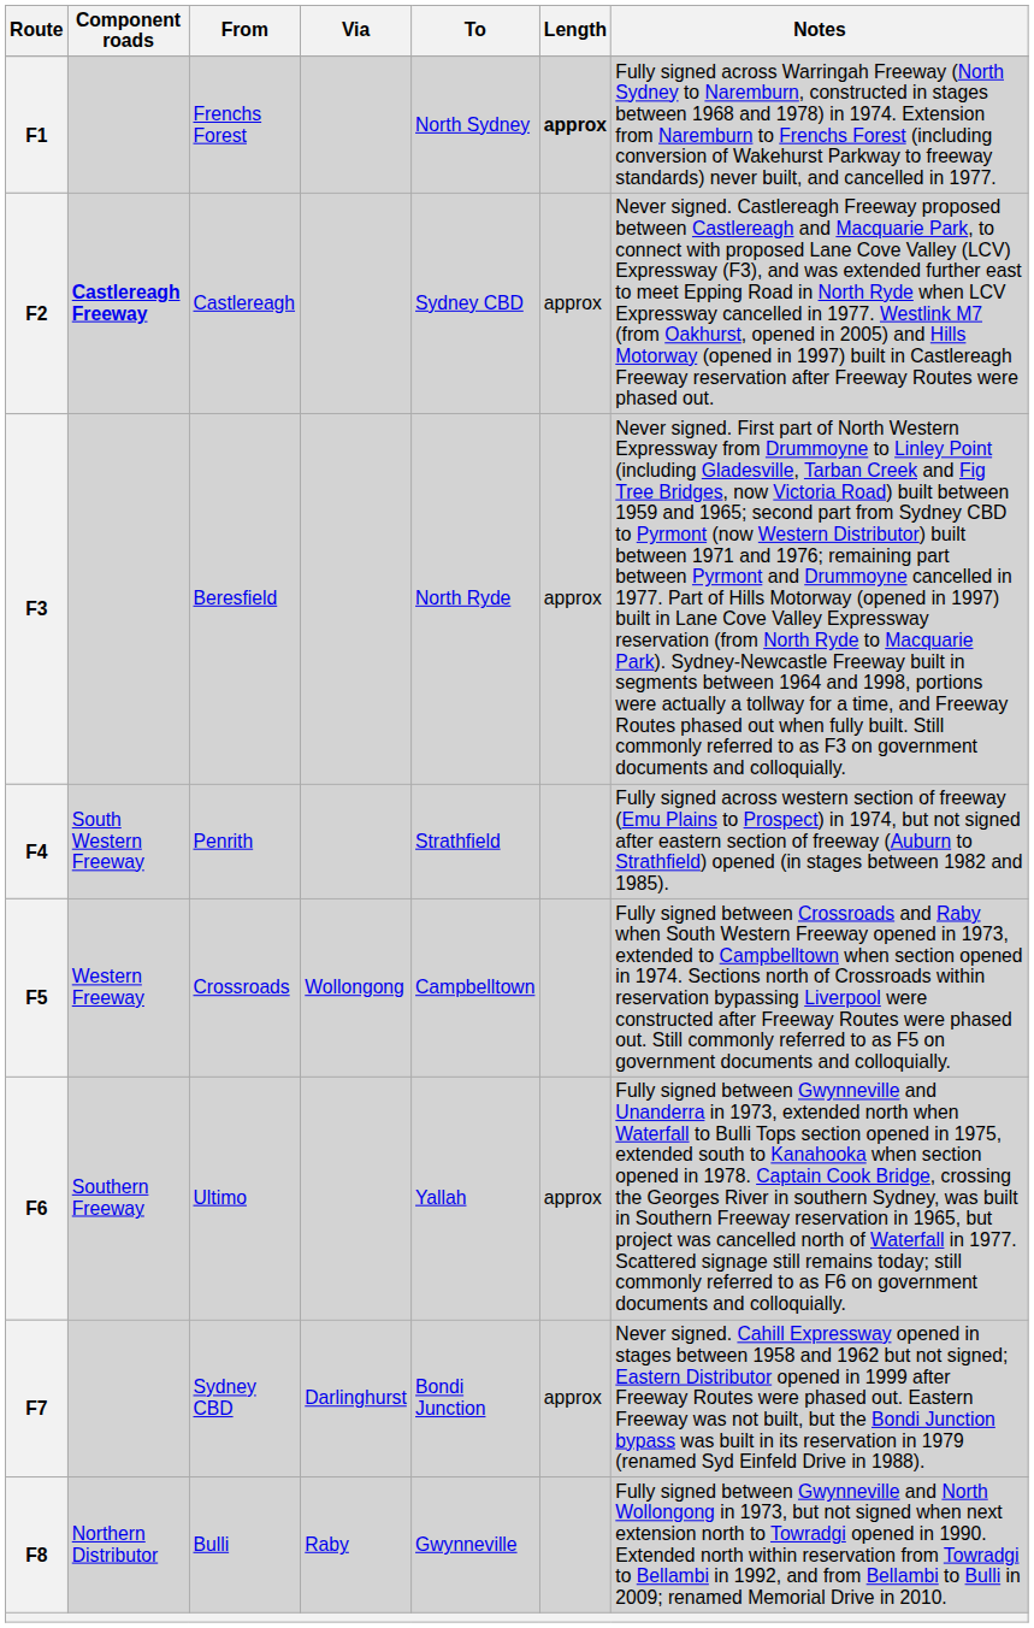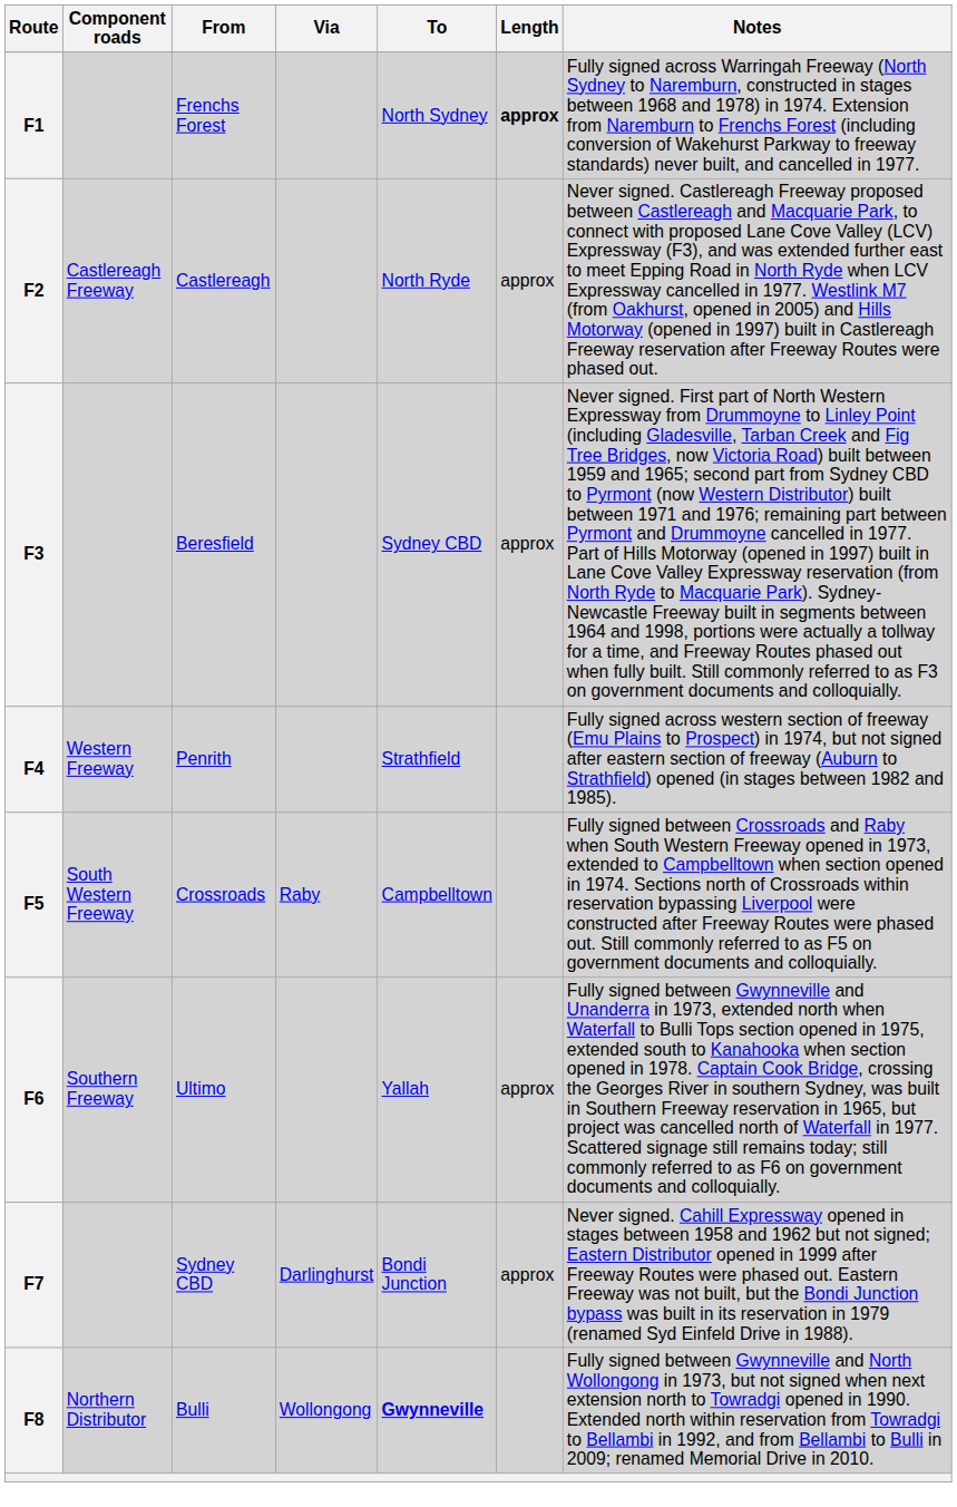Castlereagh | Component roads: bold -> normal
Castlereagh | To: Sydney CBD -> North Ryde
Beresfield | To: North Ryde -> Sydney CBD
Penrith | Component roads: South Western Freeway -> Western Freeway
Crossroads | Component roads: Western Freeway -> South Western Freeway
Crossroads | Via: Wollongong -> Raby
Bulli | Via: Raby -> Wollongong
Bulli | To: normal -> bold
